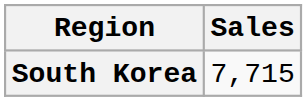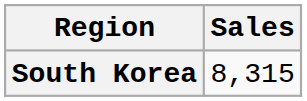South Korea | Sales: 7,715 -> 8,315
